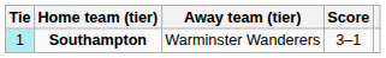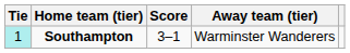columns swapped: Score <-> Away team (tier)
